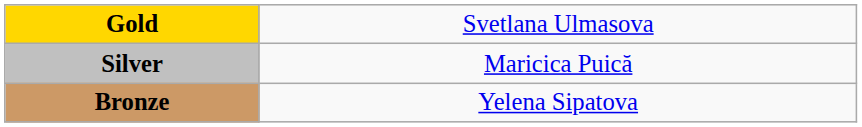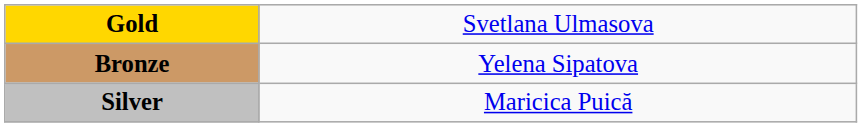rows swapped: Silver <-> Bronze
